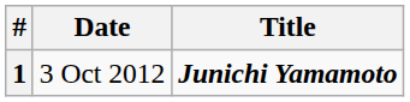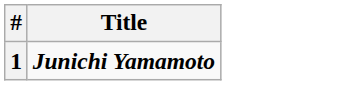- column: Date | 3 Oct 2012
